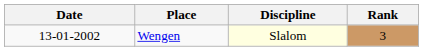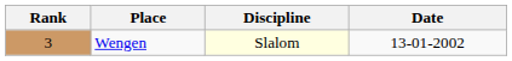columns swapped: Date <-> Rank
